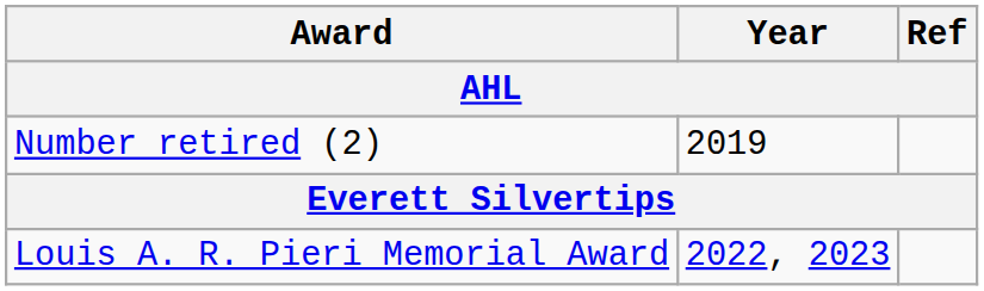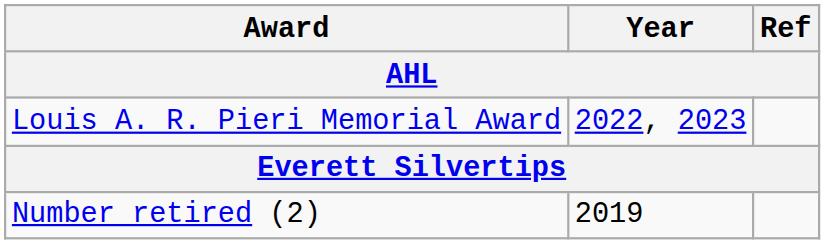rows swapped: Louis A. R. Pieri Memorial Award <-> Number retired (2)
